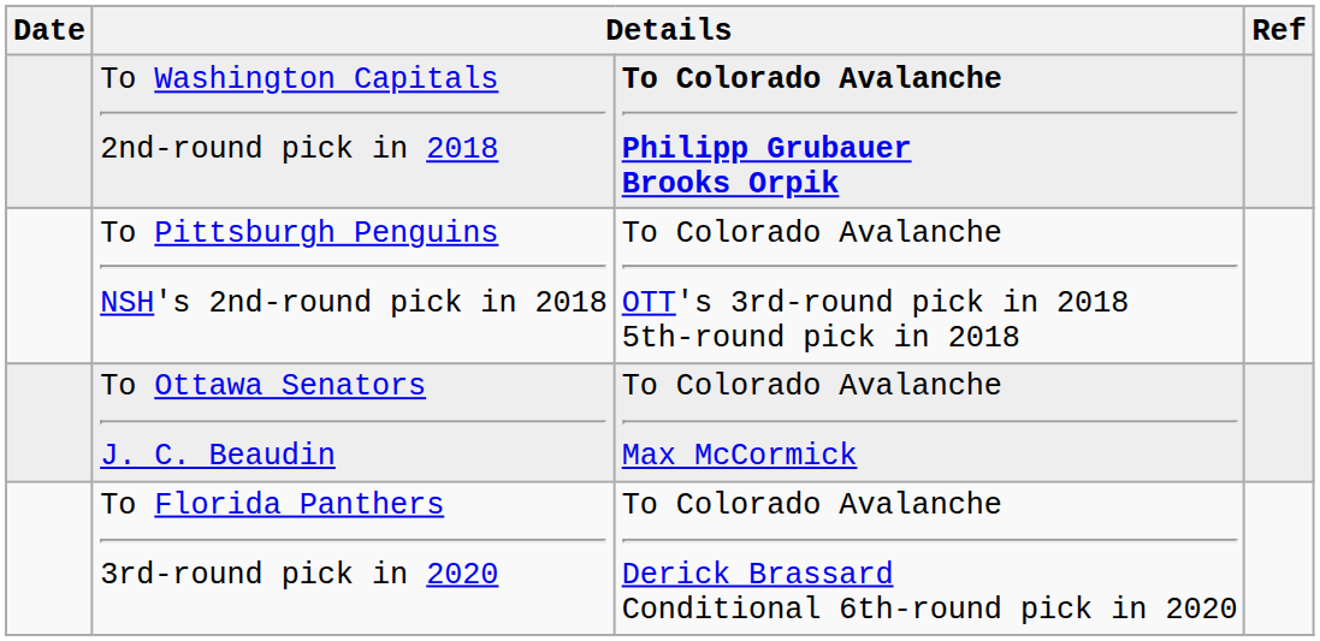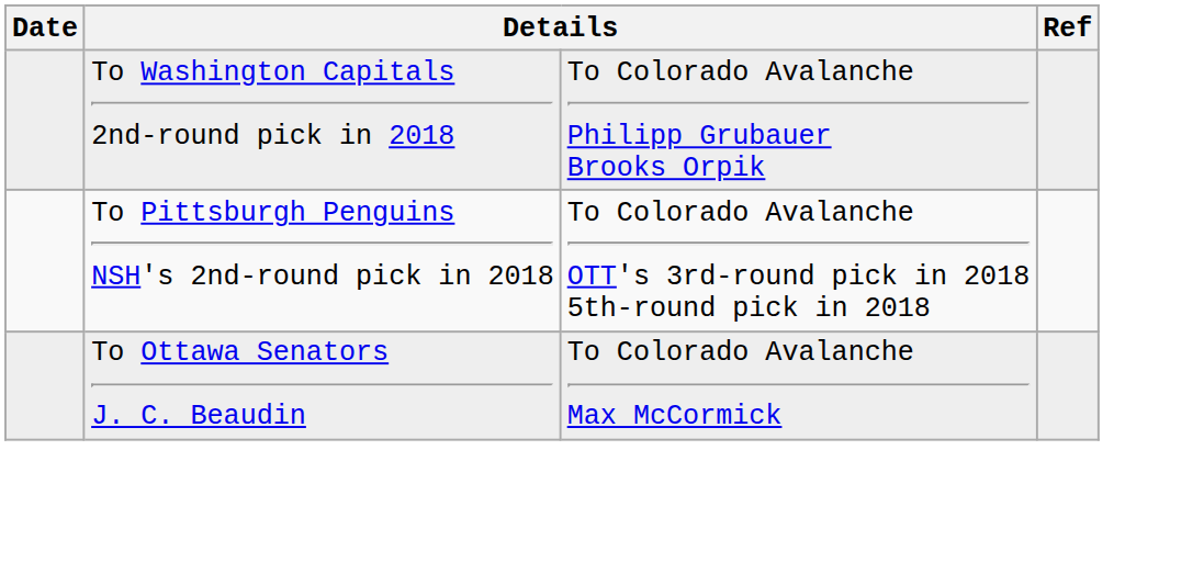To Washington Capitals 2nd-round pick in 2018 | column 3: bold -> normal
- row: To Florida Panthers 3rd-round pick in 2020 | To Colorado Avalanche Derick Brassard Conditional 6th-round pick in 2020
